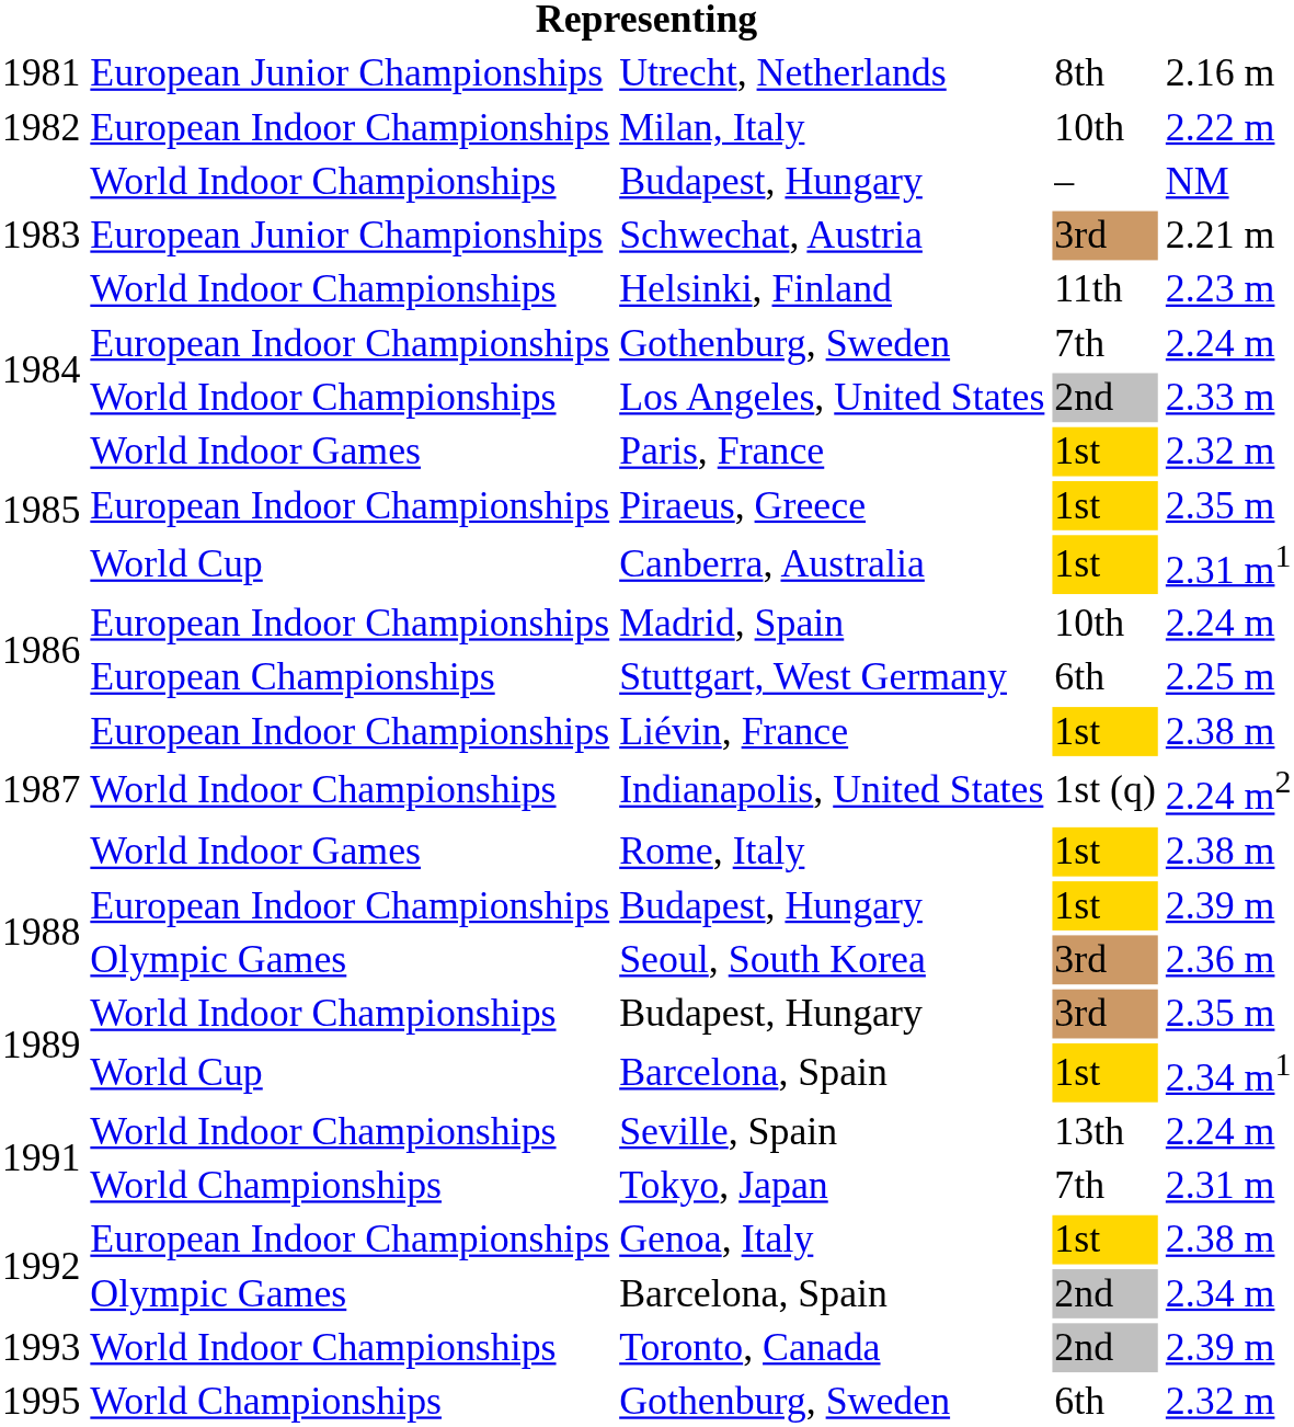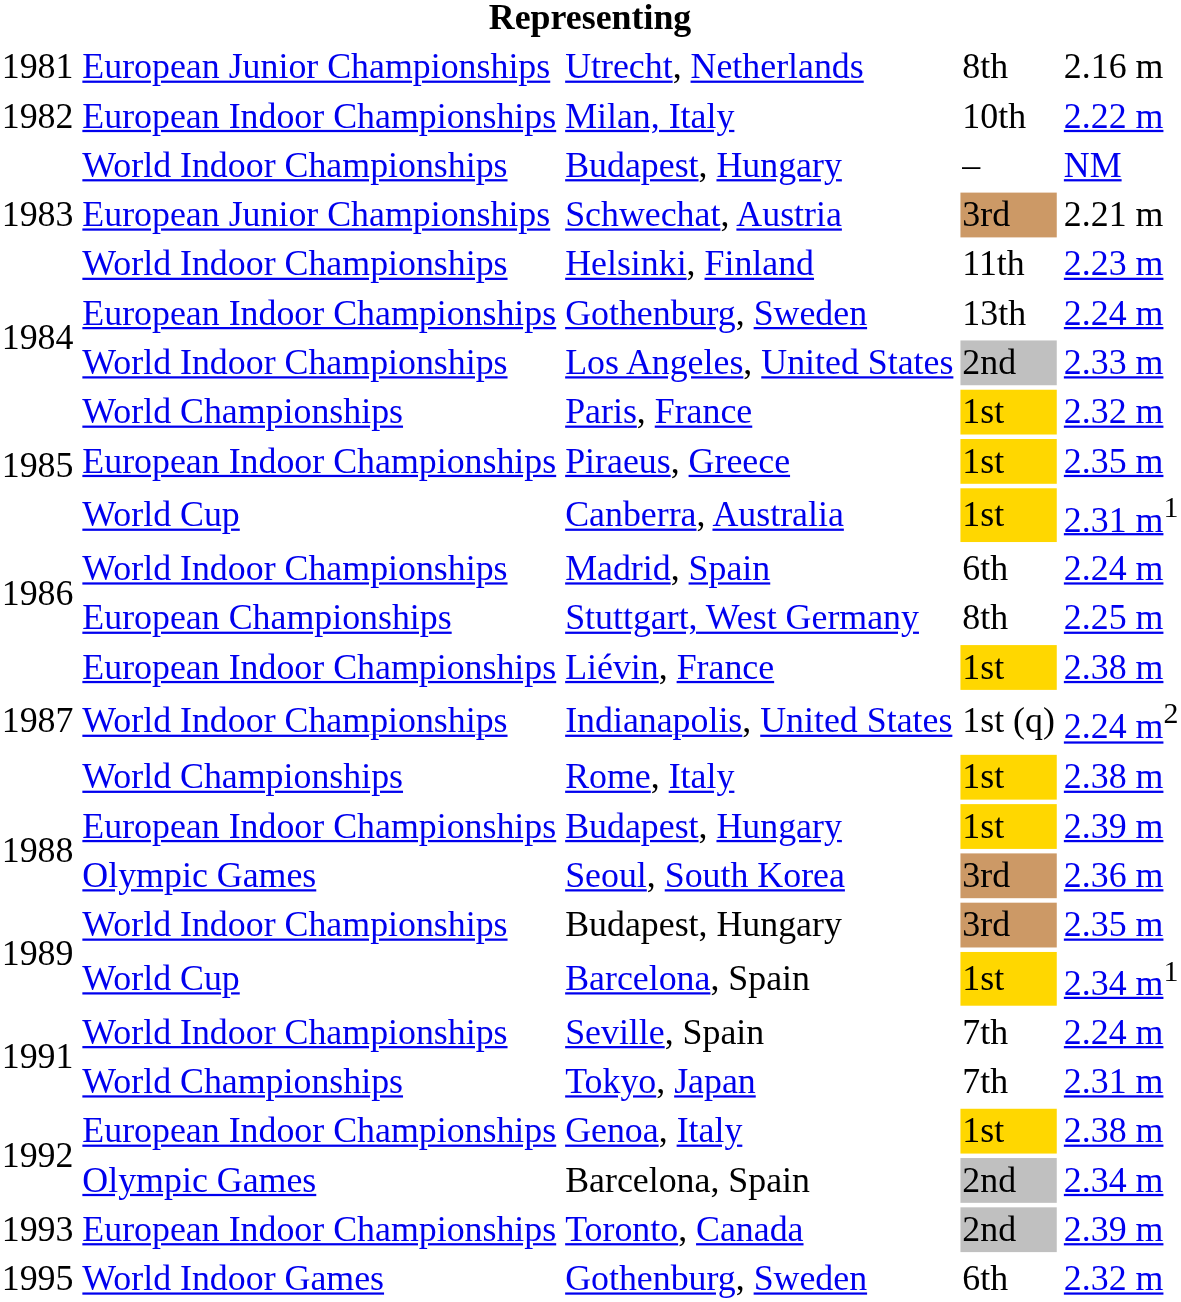1984 / Gothenburg, Sweden | column 4: 7th -> 13th
Paris, France | column 2: World Indoor Games -> World Championships
Madrid, Spain | column 2: European Indoor Championships -> World Indoor Championships
Madrid, Spain | column 4: 10th -> 6th
Stuttgart, West Germany | column 4: 6th -> 8th
Rome, Italy | column 2: World Indoor Games -> World Championships
Seville, Spain | column 4: 13th -> 7th
Toronto, Canada | column 2: World Indoor Championships -> European Indoor Championships
1995 / Gothenburg, Sweden | column 2: World Championships -> World Indoor Games
